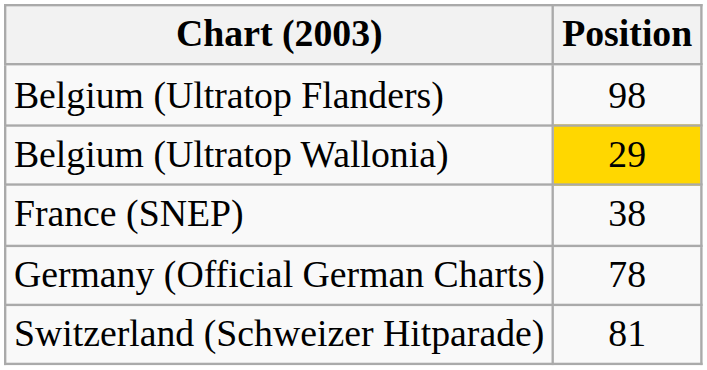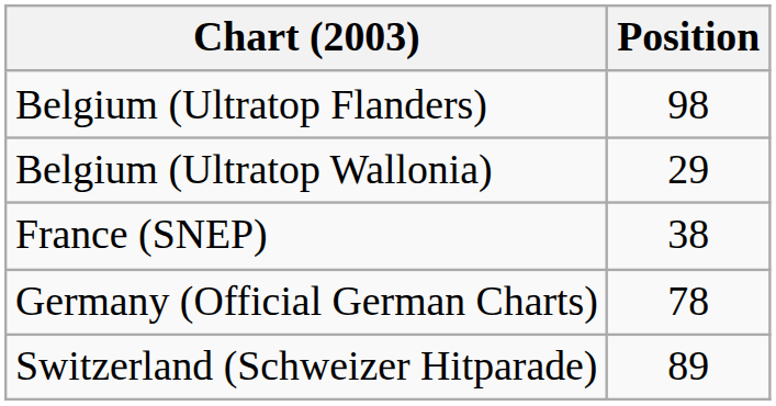Belgium (Ultratop Wallonia) | Position: gold background -> no background
Switzerland (Schweizer Hitparade) | Position: 81 -> 89
